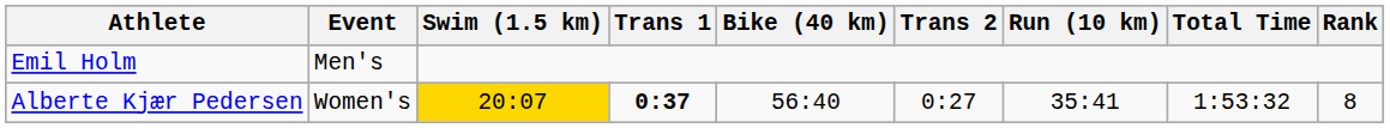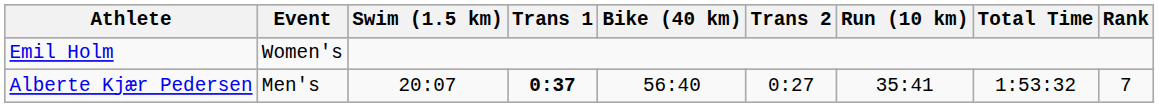Emil Holm | Event: Men's -> Women's
Alberte Kjær Pedersen | Event: Women's -> Men's
Alberte Kjær Pedersen | Swim (1.5 km): gold background -> no background
Alberte Kjær Pedersen | Rank: 8 -> 7
